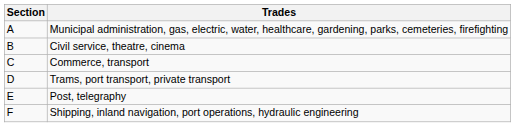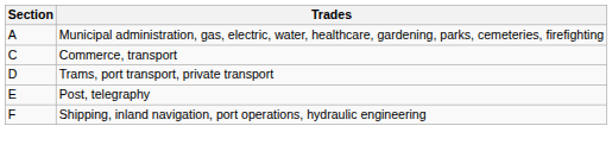- row: B | Civil service, theatre, cinema
